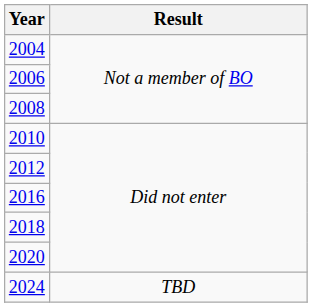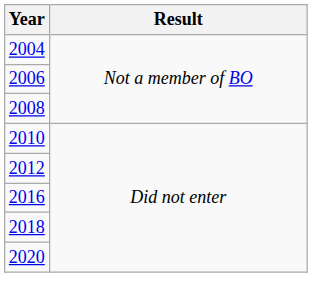- row: 2024 | TBD
